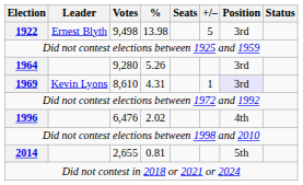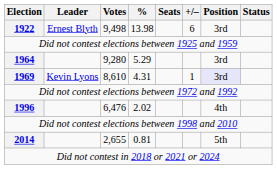1922 | +/–: 5 -> 6
1964 | %: 5.26 -> 5.29
